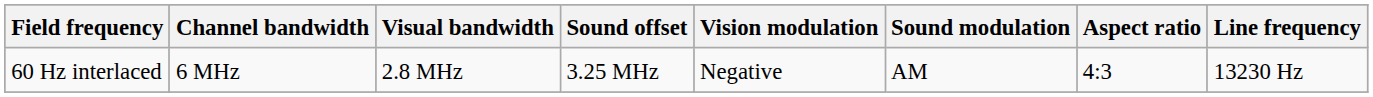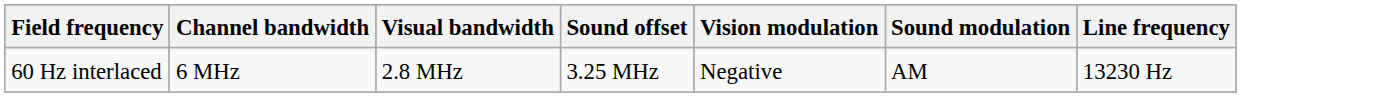- column: Aspect ratio | 4:3
